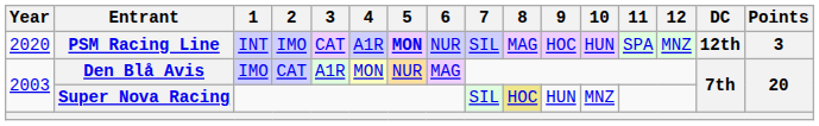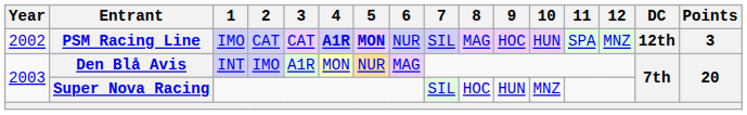PSM Racing Line | Year: 2020 -> 2002
PSM Racing Line | 1: INT -> IMO
PSM Racing Line | 2: IMO -> CAT
PSM Racing Line | 4: normal -> bold
Den Blå Avis | 1: IMO -> INT
Den Blå Avis | 2: CAT -> IMO
Super Nova Racing | 8: khaki background -> no background
